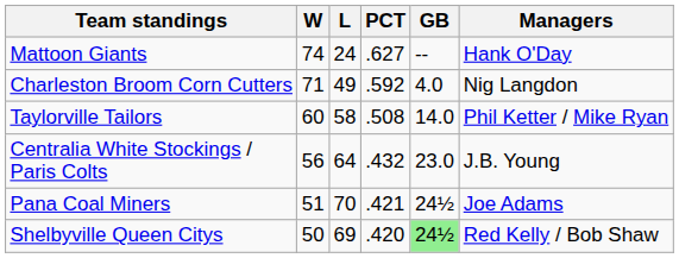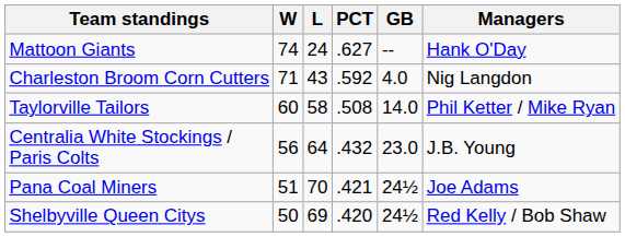Charleston Broom Corn Cutters | L: 49 -> 43
Shelbyville Queen Citys | GB: lightgreen background -> no background
